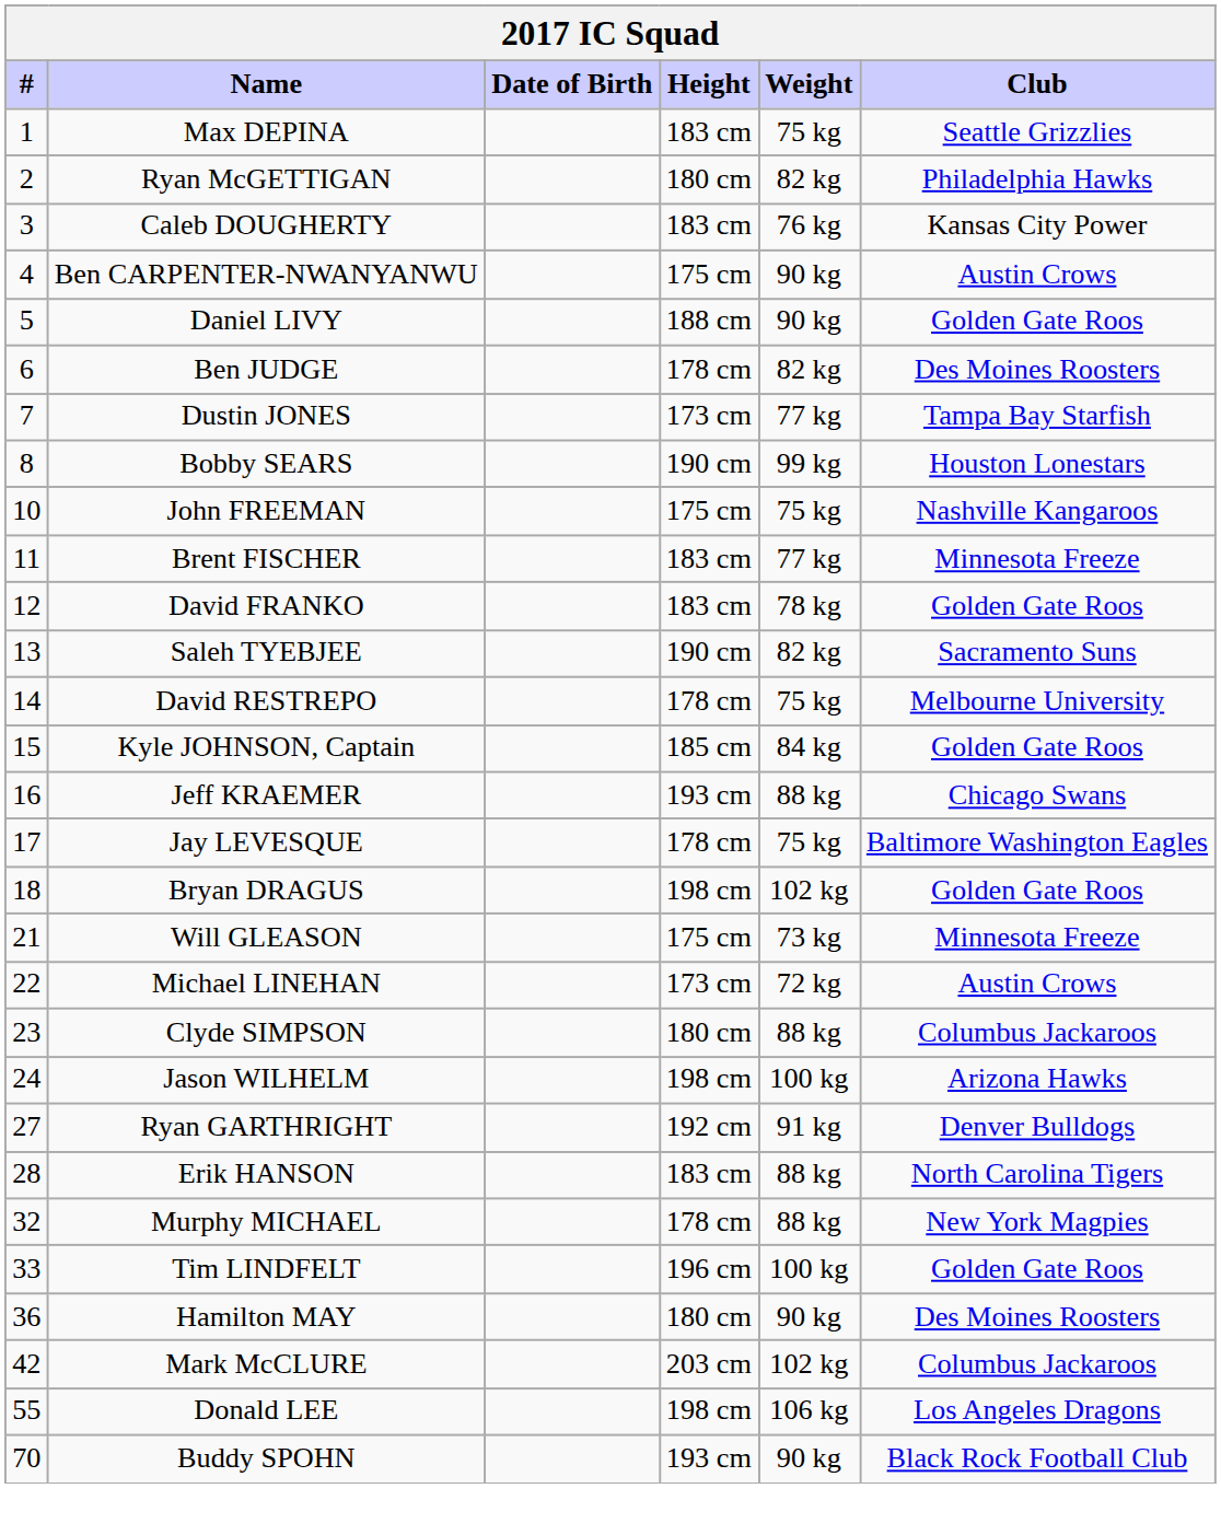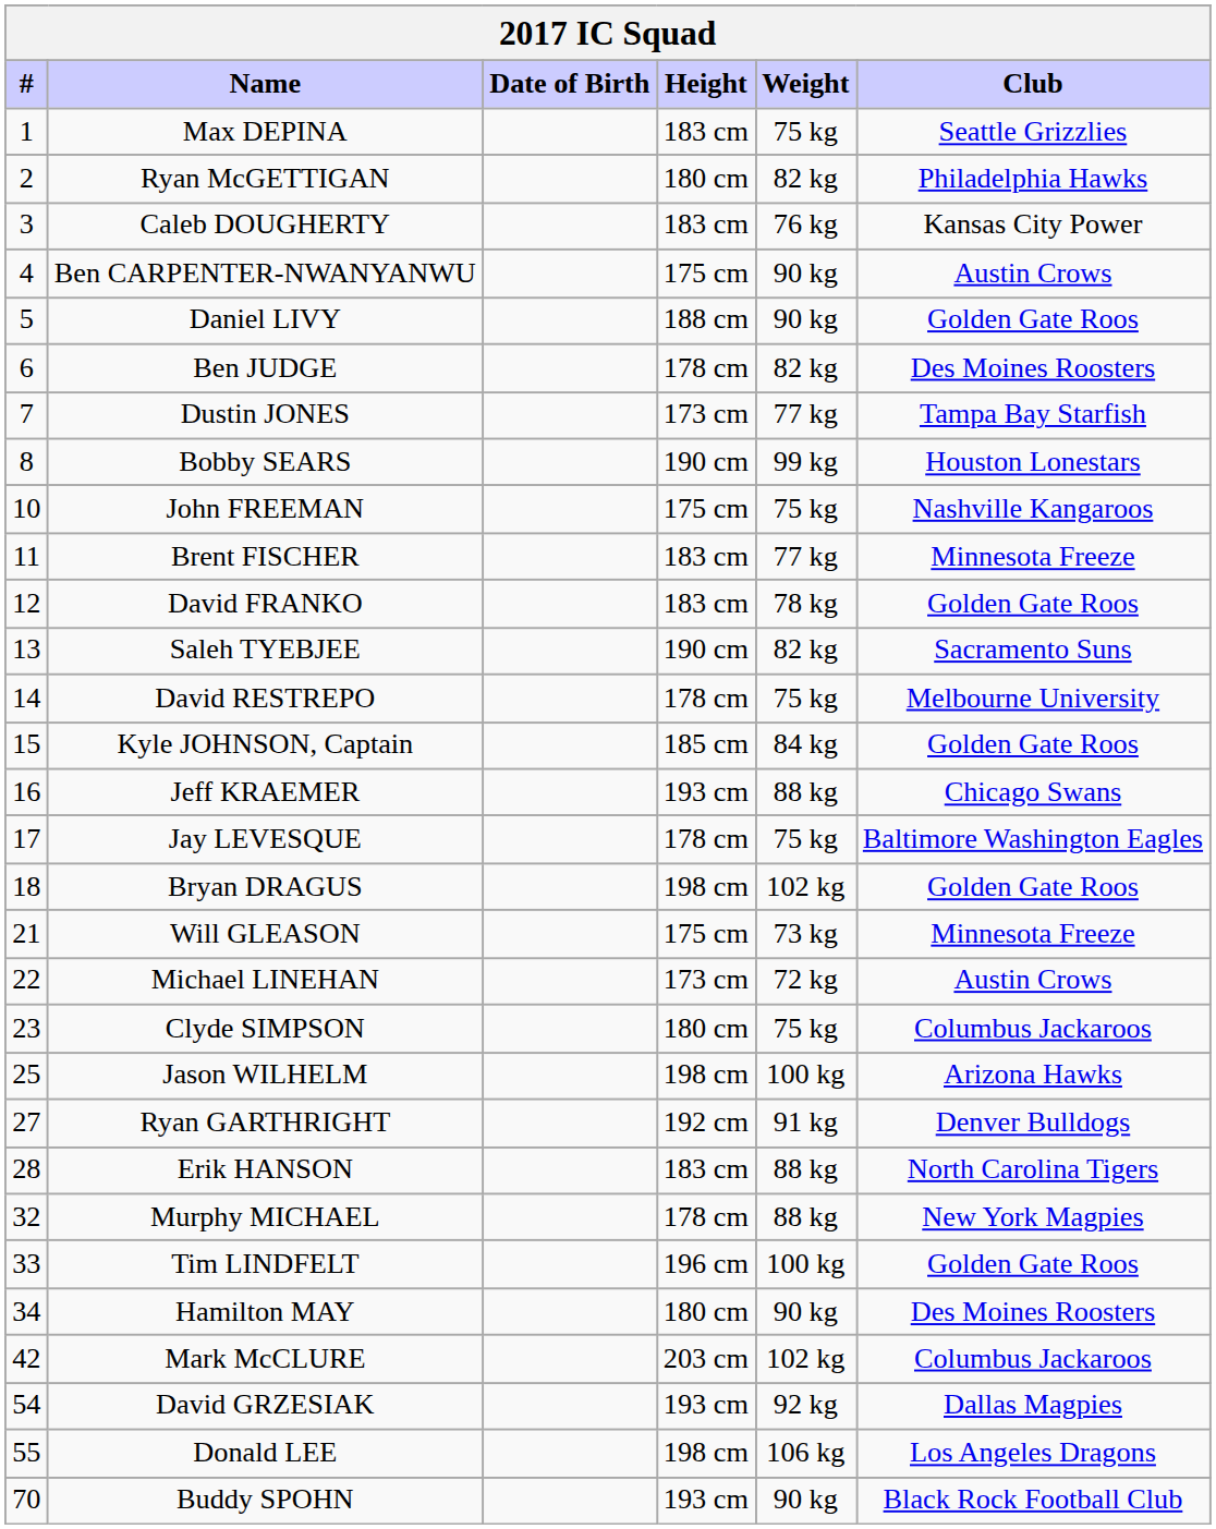Clyde SIMPSON | Weight: 88 kg -> 75 kg
Jason WILHELM | #: 24 -> 25
Hamilton MAY | #: 36 -> 34
+ row: 54 | David GRZESIAK | 193 cm | 92 kg | Dallas Magpies
